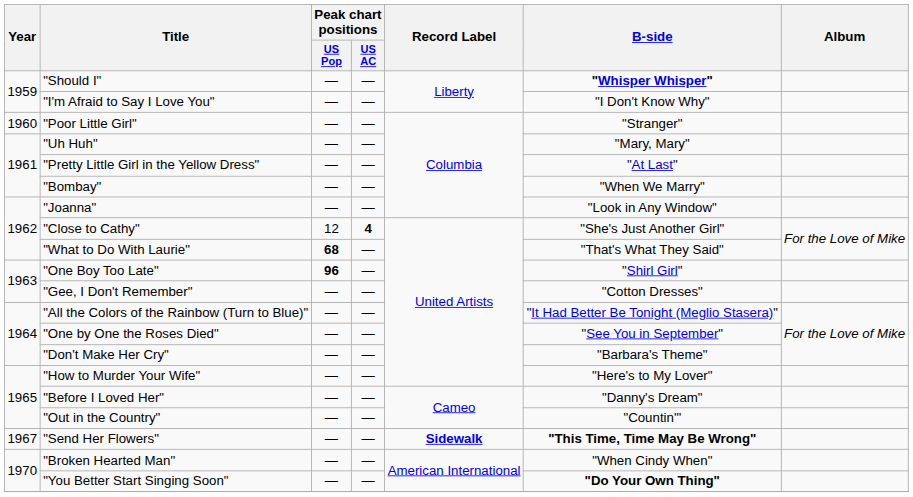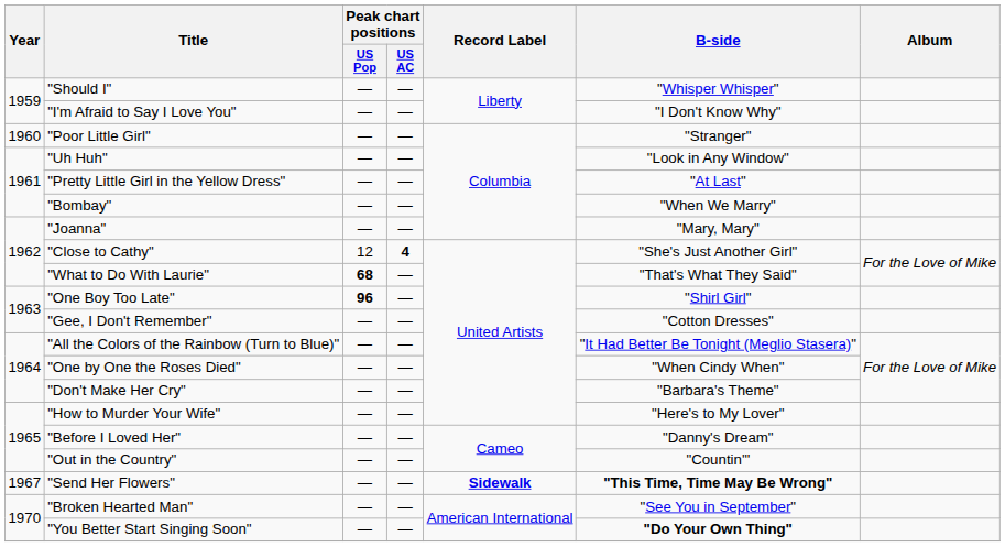"Should I" | B-side: bold -> normal
"Uh Huh" | B-side: "Mary, Mary" -> "Look in Any Window"
"Joanna" | B-side: "Look in Any Window" -> "Mary, Mary"
"One by One the Roses Died" | B-side: "See You in September" -> "When Cindy When"
"Broken Hearted Man" | B-side: "When Cindy When" -> "See You in September"
